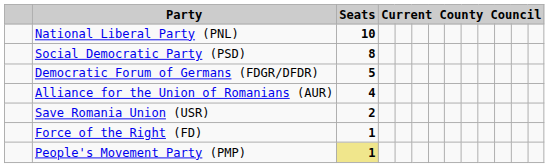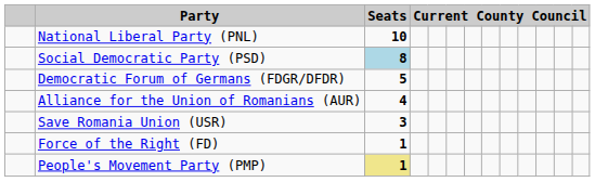Social Democratic Party (PSD) | Seats: no background -> lightblue background
Save Romania Union (USR) | Seats: 2 -> 3
